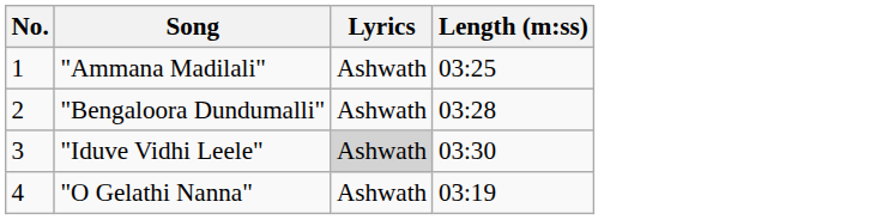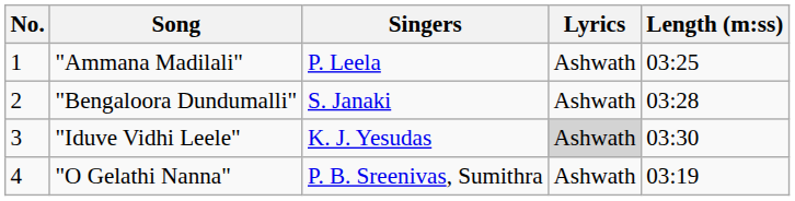+ column: Singers | P. Leela | S. Janaki | K. J. Yesudas | P. B. Sreenivas, Sumithra
